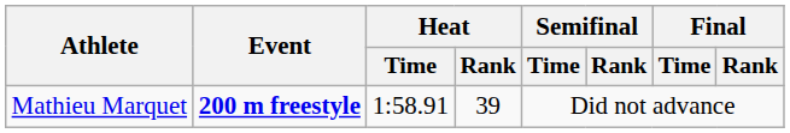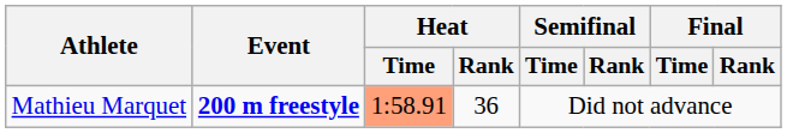Mathieu Marquet | Heat / Time: no background -> lightsalmon background
Mathieu Marquet | Heat / Rank: 39 -> 36
